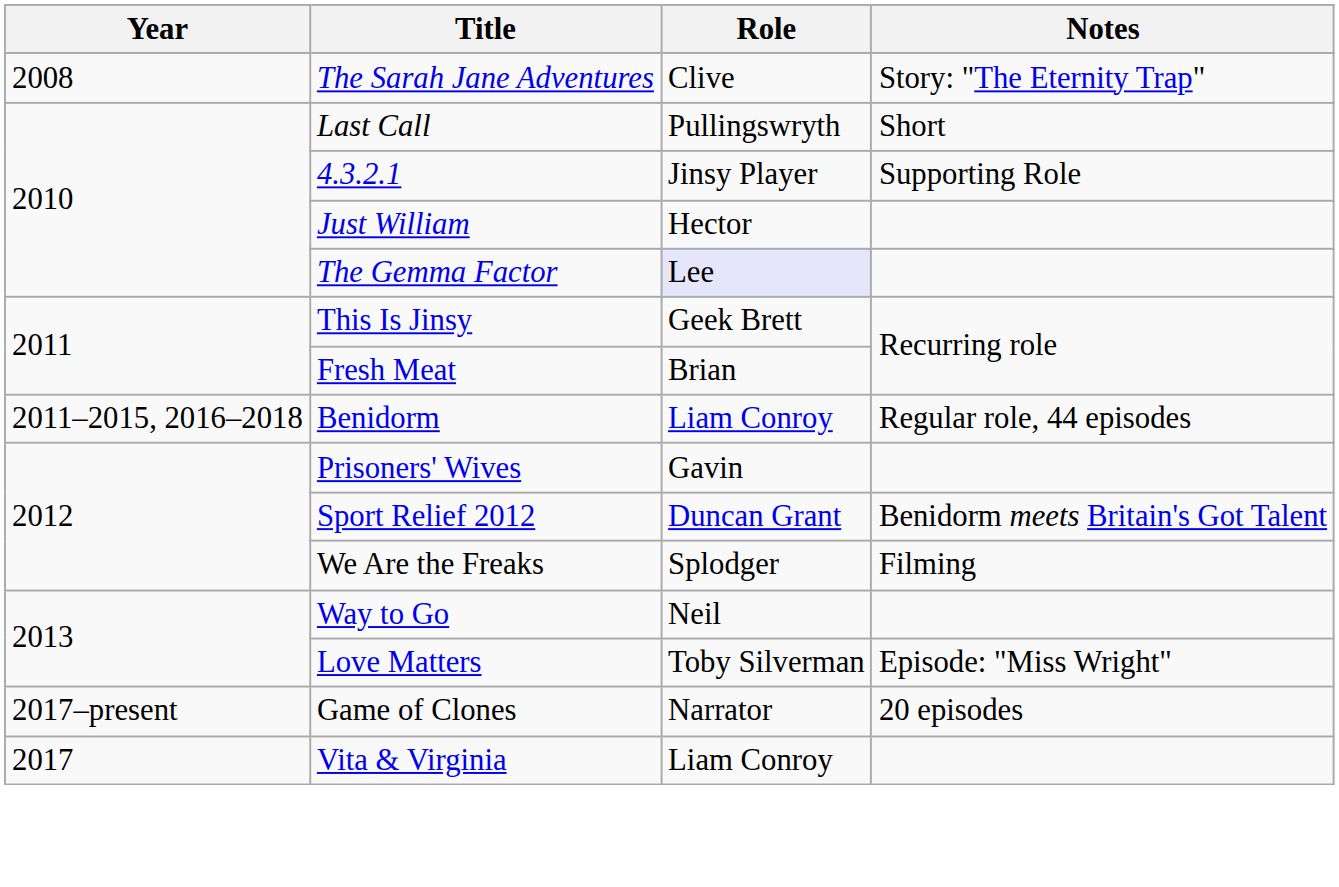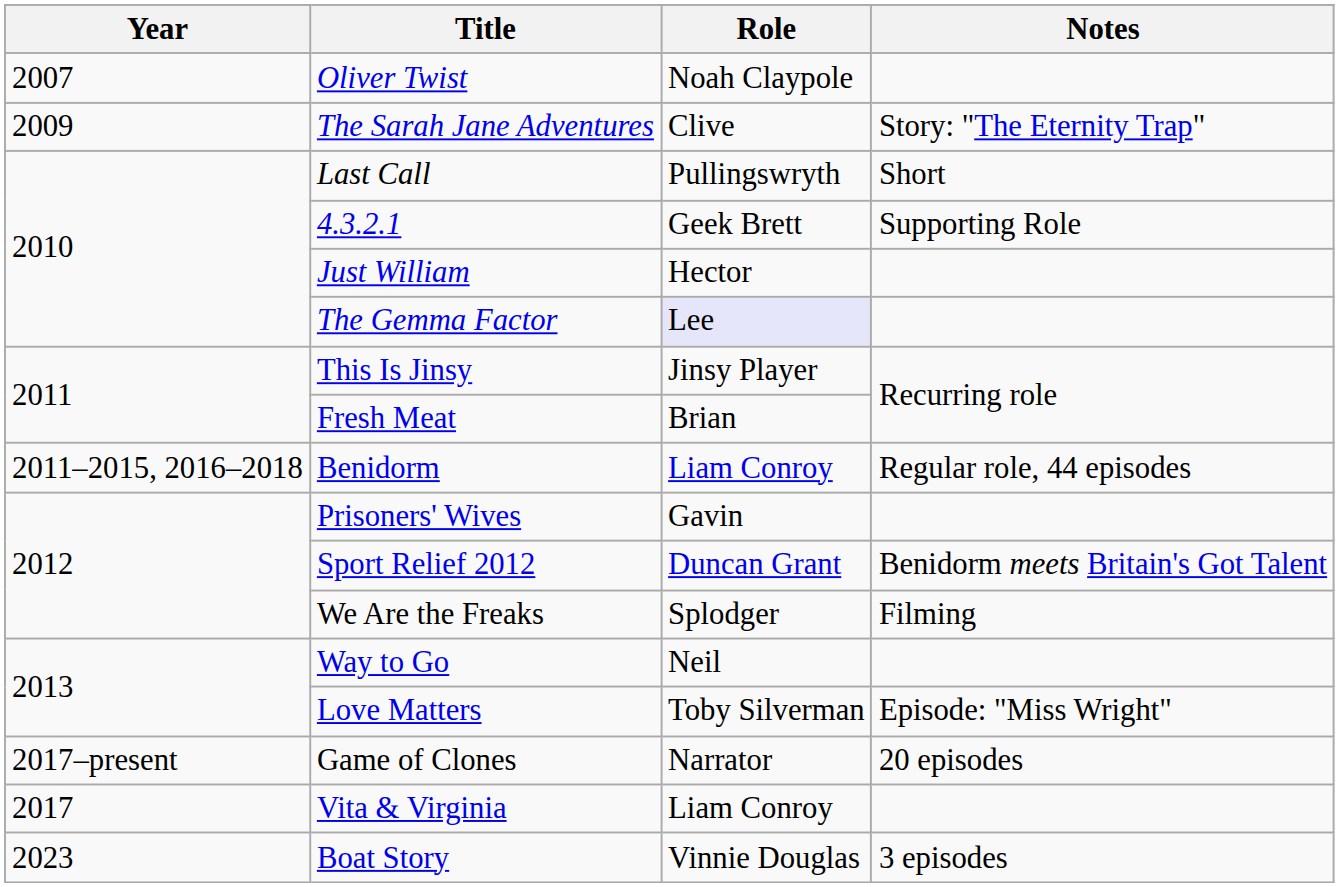+ row: 2007 | Oliver Twist | Noah Claypole
The Sarah Jane Adventures | Year: 2008 -> 2009
4.3.2.1 | Role: Jinsy Player -> Geek Brett
This Is Jinsy | Role: Geek Brett -> Jinsy Player
+ row: 2023 | Boat Story | Vinnie Douglas | 3 episodes
